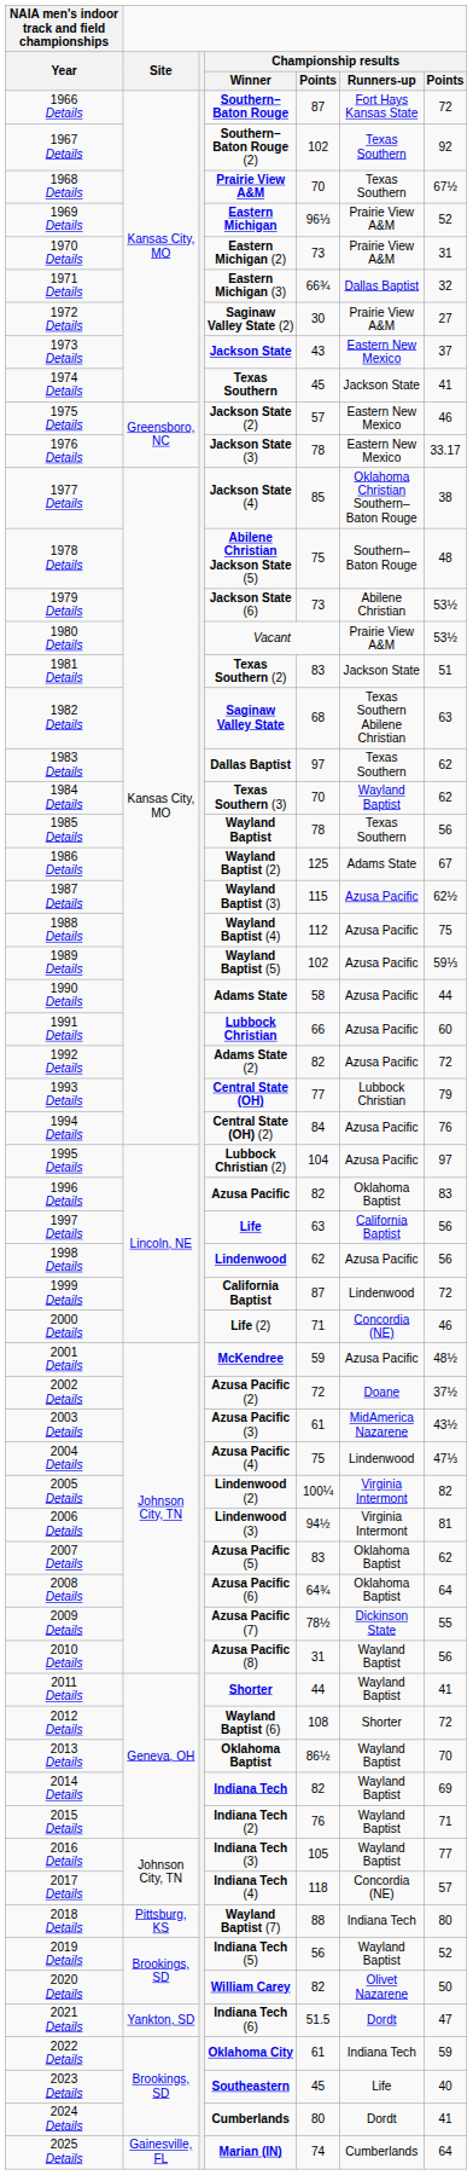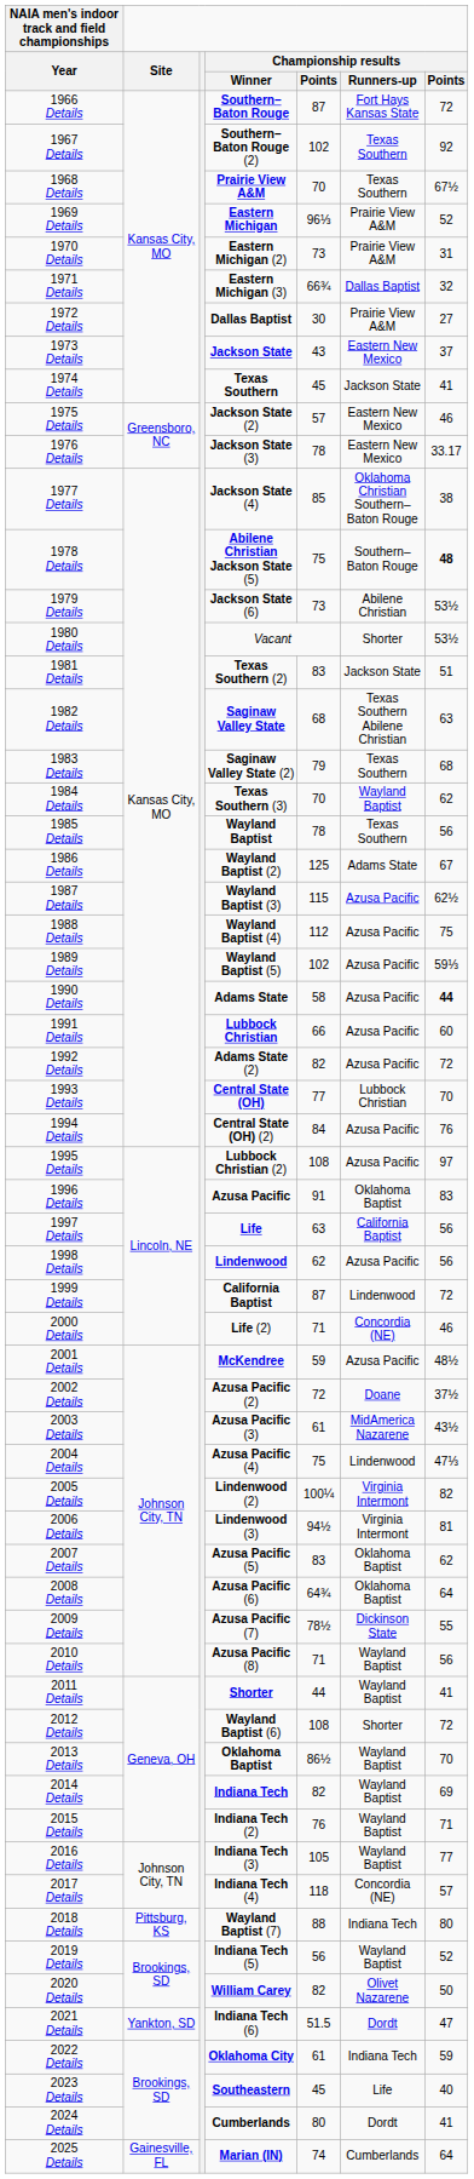1972 Details | Championship results / Winner: Saginaw Valley State (2) -> Dallas Baptist
1978 Details | column 7: normal -> bold
1980 Details | Championship results / Runners-up: Prairie View A&M -> Shorter
1983 Details | Championship results / Winner: Dallas Baptist -> Saginaw Valley State (2)
1983 Details | column 5: 97 -> 79
1983 Details | column 7: 62 -> 68
1990 Details | column 7: normal -> bold
1993 Details | column 7: 79 -> 70
1995 Details | column 5: 104 -> 108
1996 Details | column 5: 82 -> 91
2010 Details | column 5: 31 -> 71
